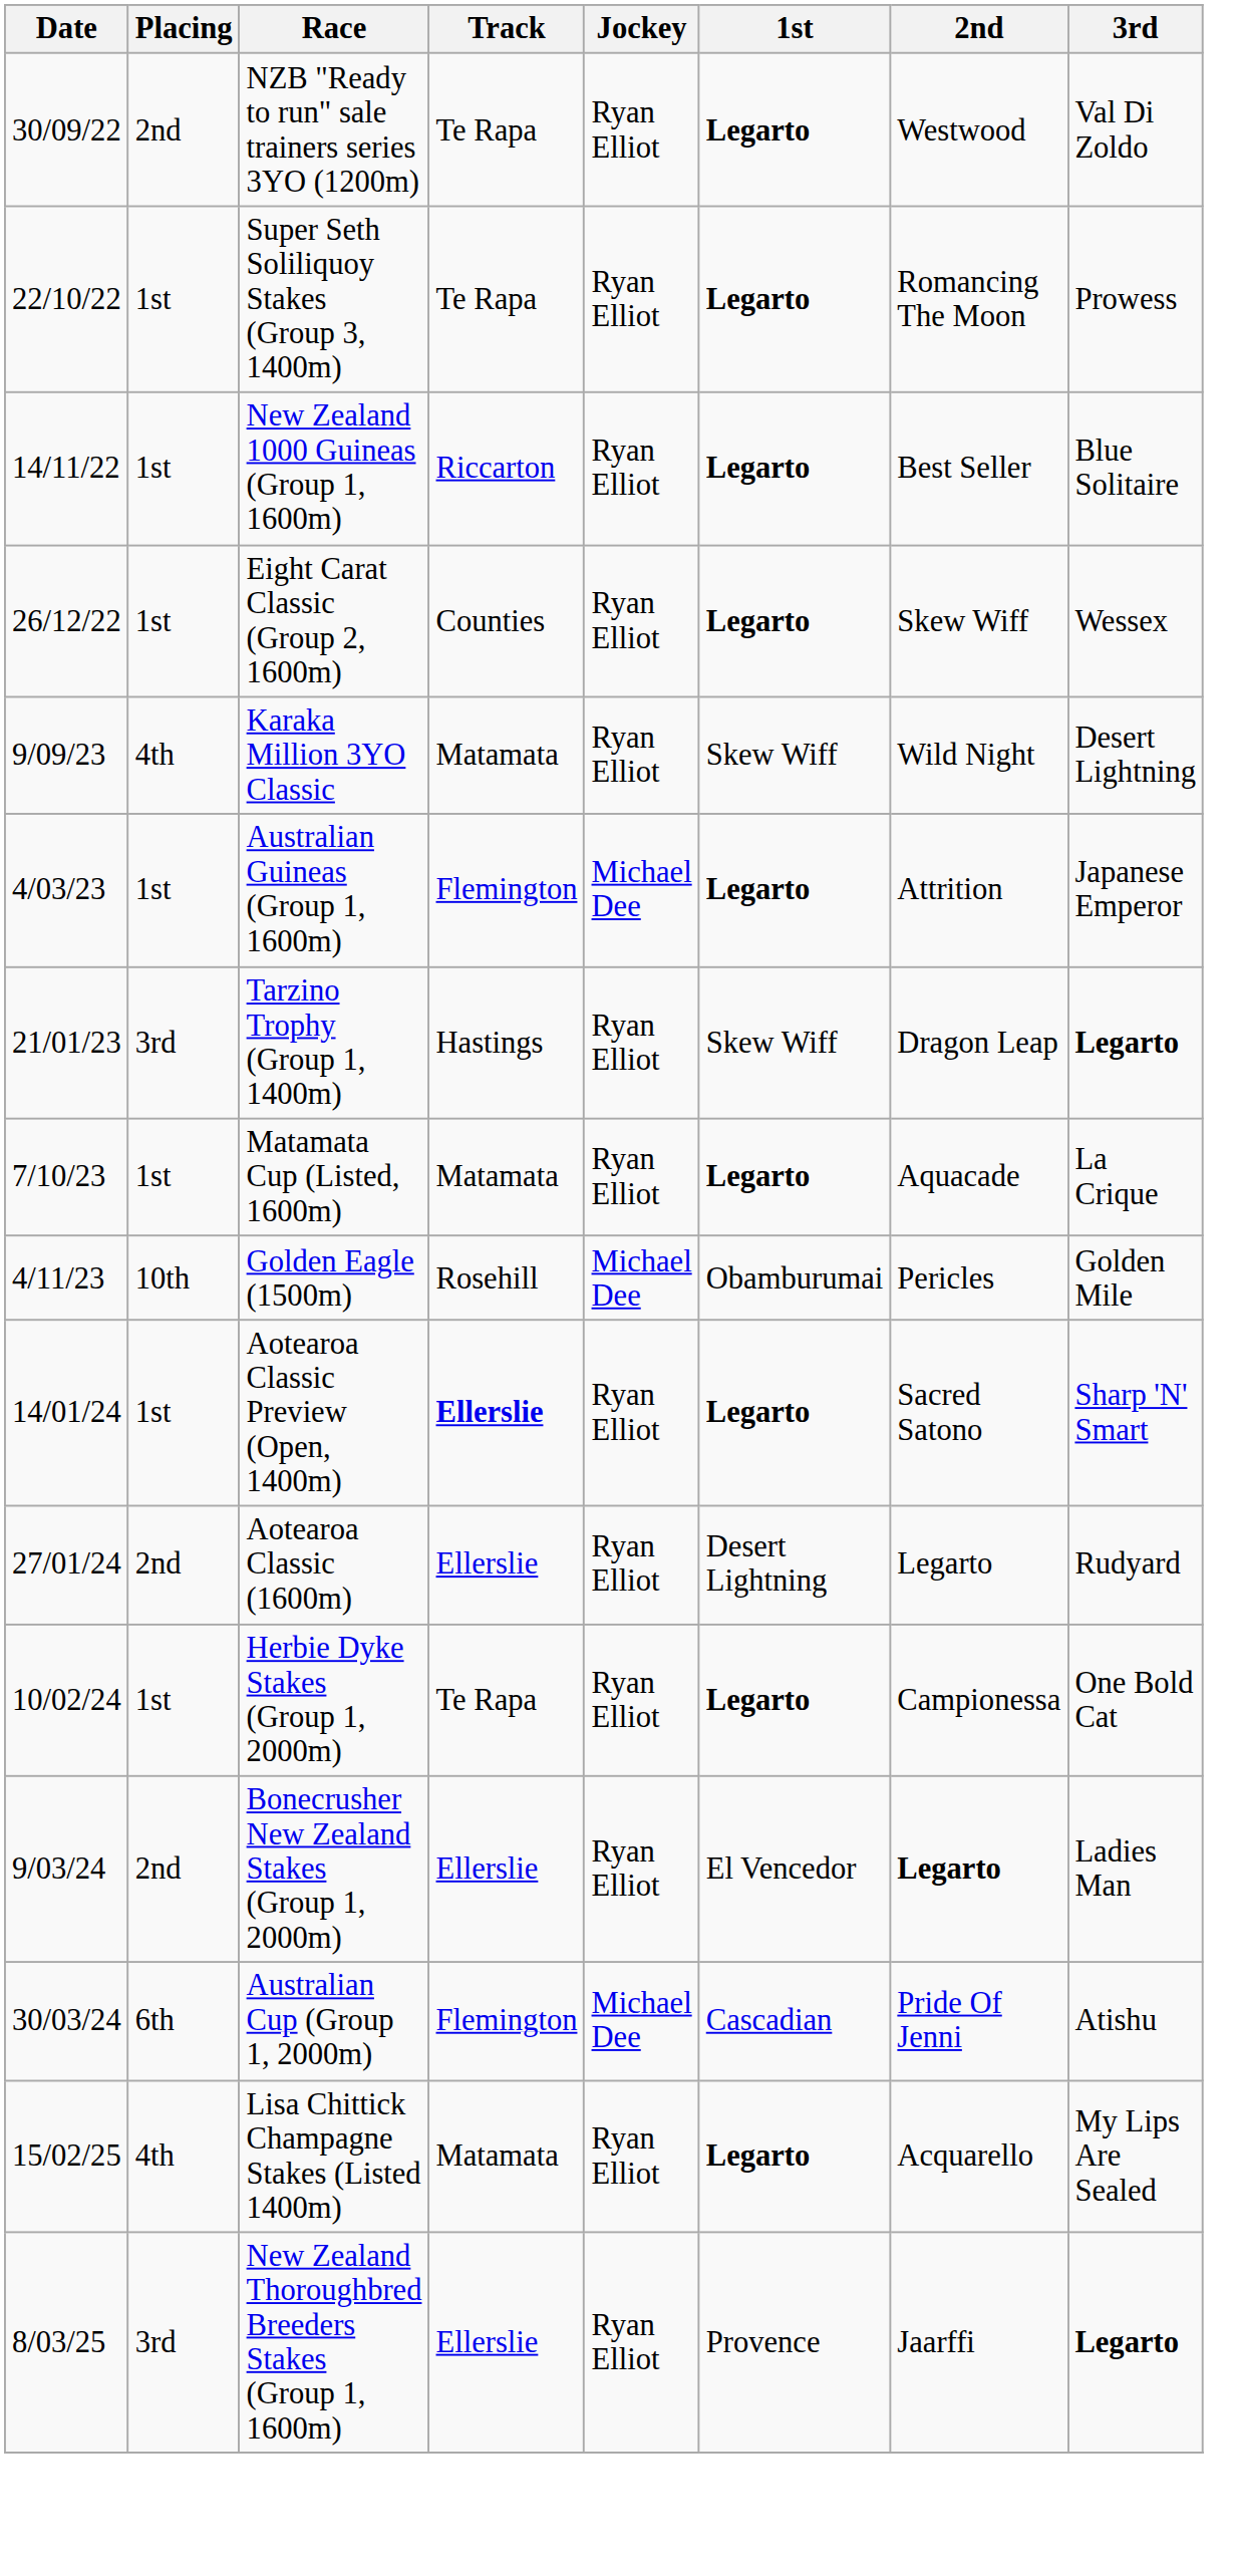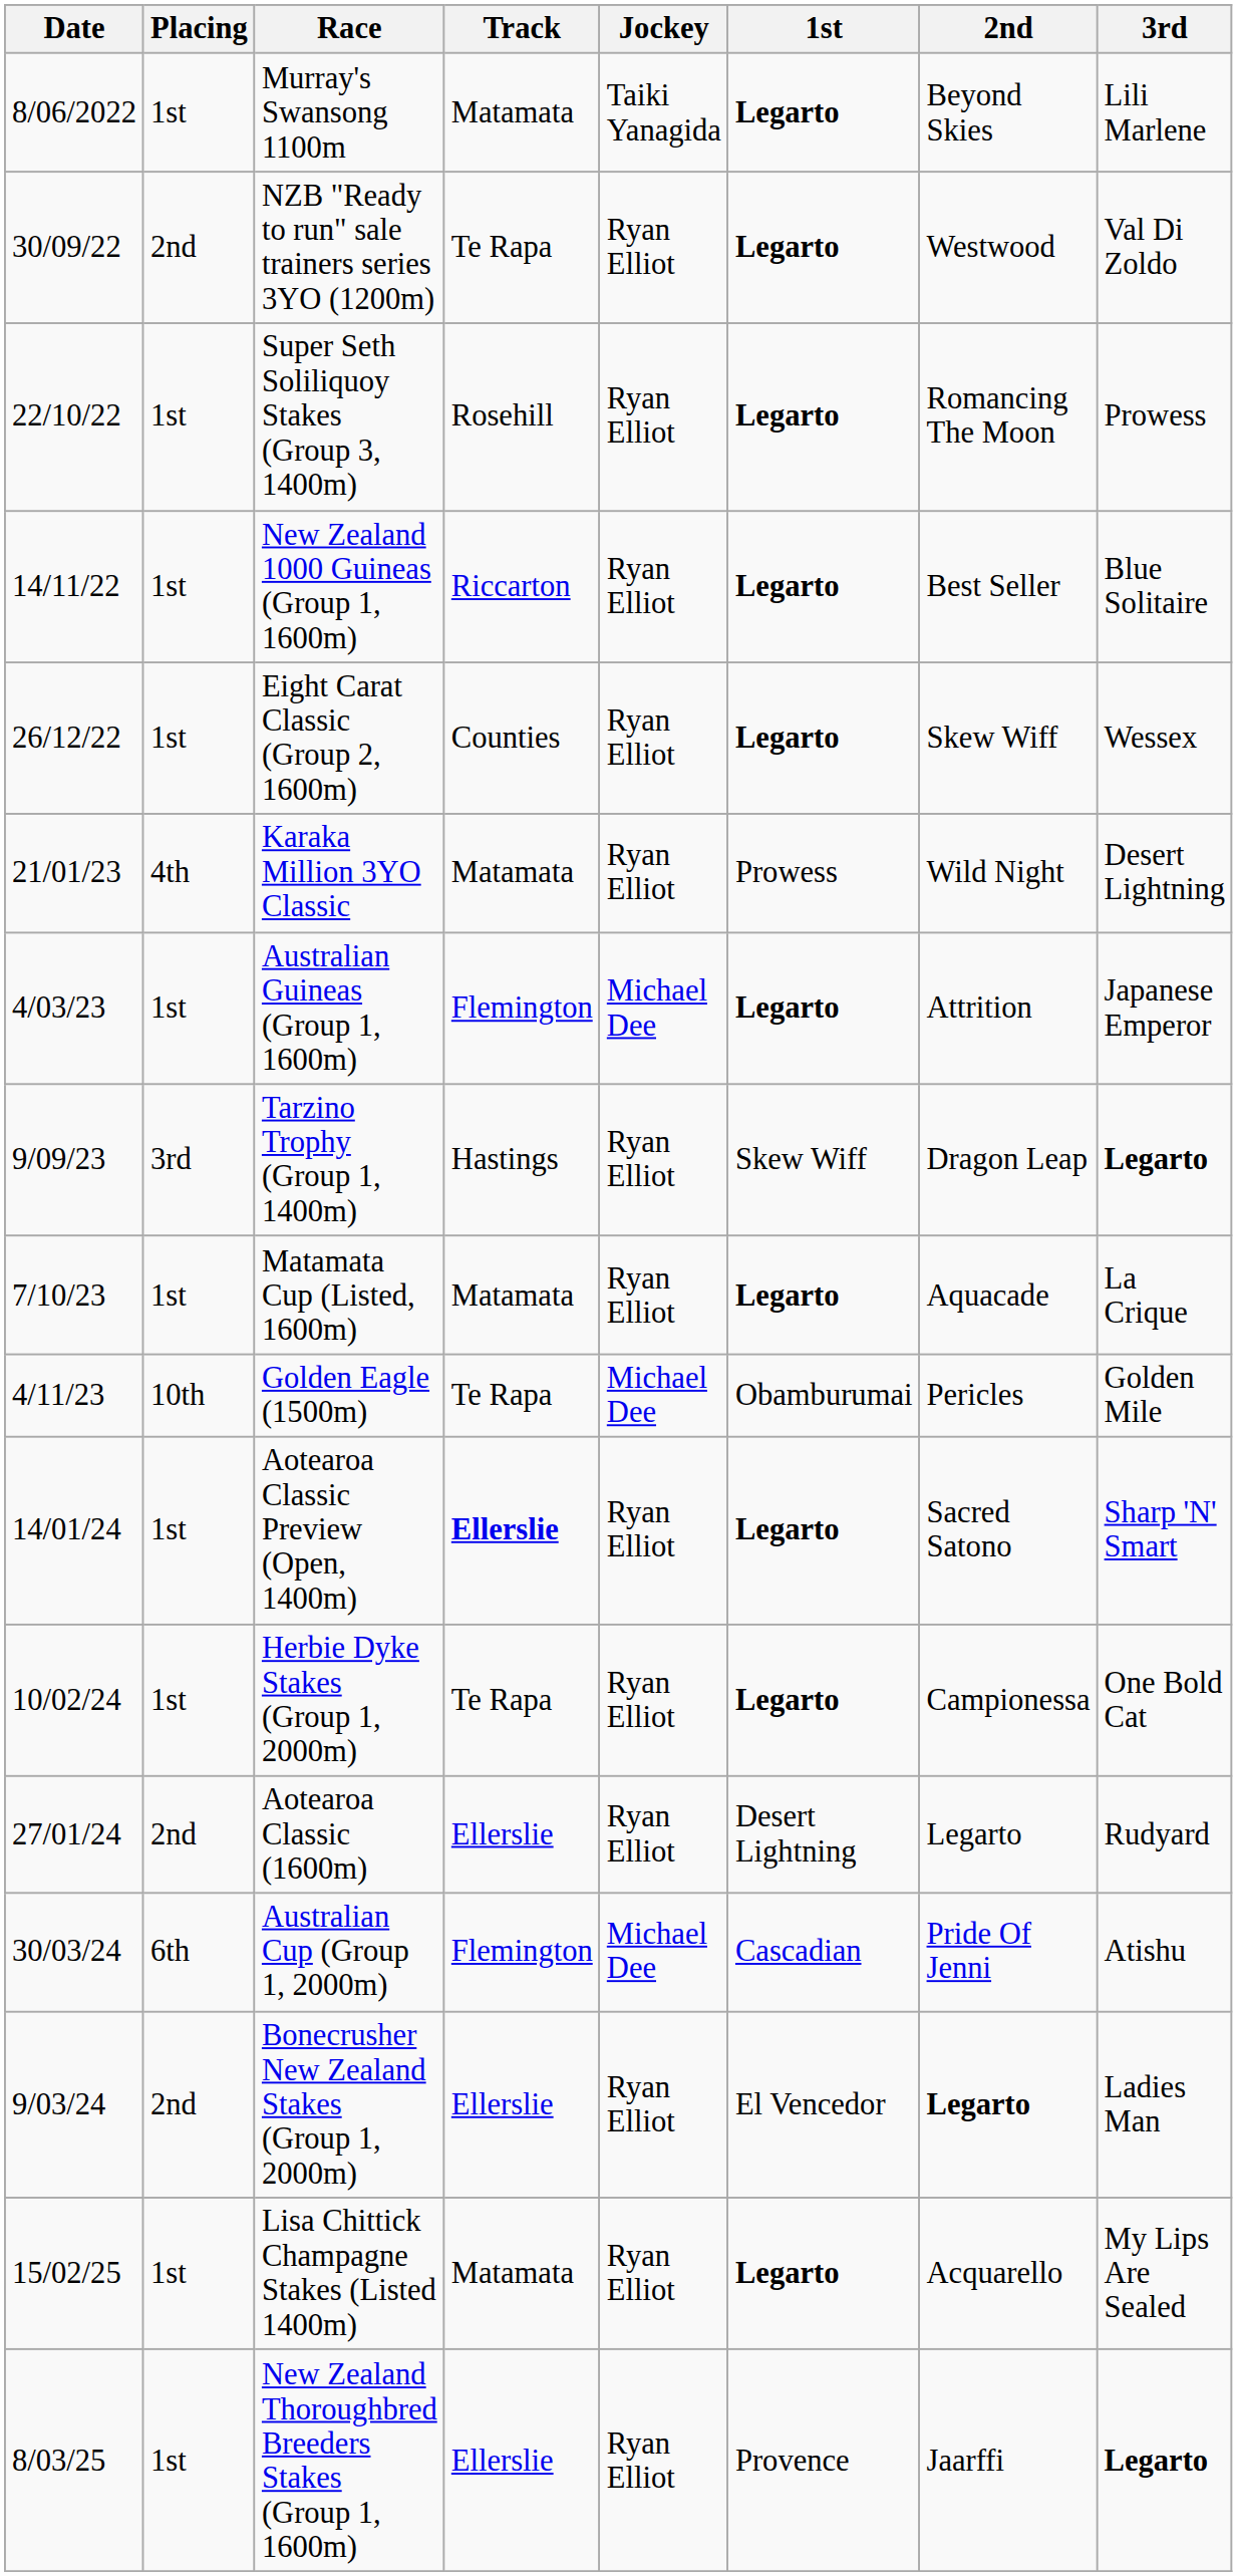+ row: 8/06/2022 | 1st | Murray's Swansong 1100m | Matamata | Taiki Yanagida | Legarto | Beyond Skies | Lili Marlene
Super Seth Soliliquoy Stakes (Group 3, 1400m) | Track: Te Rapa -> Rosehill
Karaka Million 3YO Classic | Date: 9/09/23 -> 21/01/23
Karaka Million 3YO Classic | 1st: Skew Wiff -> Prowess
Tarzino Trophy (Group 1, 1400m) | Date: 21/01/23 -> 9/09/23
Golden Eagle (1500m) | Track: Rosehill -> Te Rapa
rows swapped: Aotearoa Classic (1600m) <-> Herbie Dyke Stakes (Group 1, 2000m)
rows swapped: Bonecrusher New Zealand Stakes (Group 1, 2000m) <-> Australian Cup (Group 1, 2000m)
Lisa Chittick Champagne Stakes (Listed 1400m) | Placing: 4th -> 1st
New Zealand Thoroughbred Breeders Stakes (Group 1, 1600m) | Placing: 3rd -> 1st
